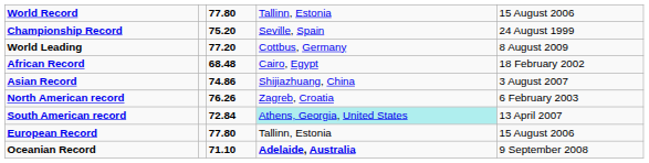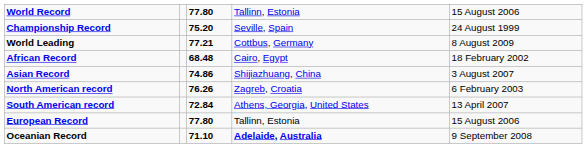World Leading | column 3: 77.20 -> 77.21
South American record | column 4: paleturquoise background -> no background
